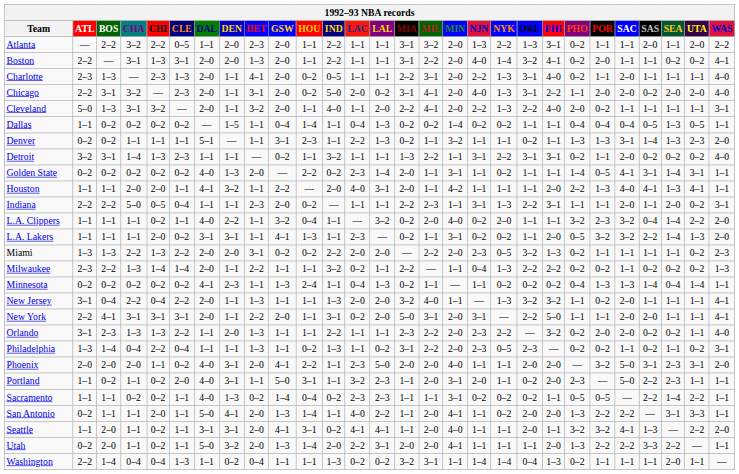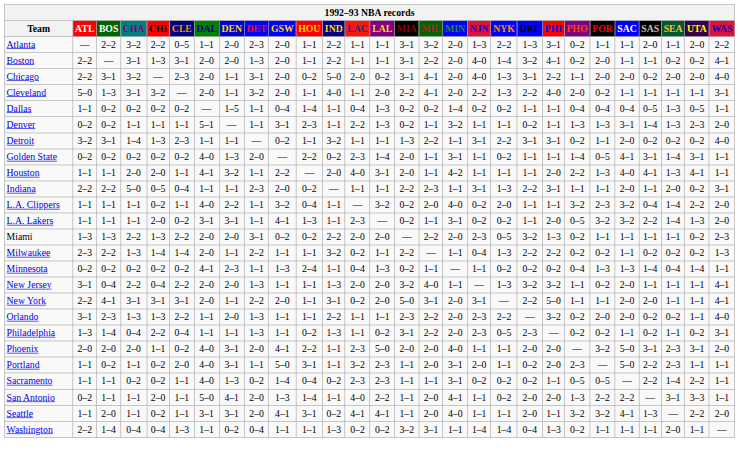- row: Charlotte | 2–3 | 1–3 | — | 2–3 | 1–3 | 2–0 | 1–1 | 4–1 | 2–0 | 0–2 | 0–5 | 1–1 | 1–1 | 2–2 | 3–1 | 2–0 | 2–2 | 1–3 | 3–1 | 4–0 | 0–2 | 1–1 | 2–0 | 1–1 | 1–1 | 1–1 | 4–0
New Jersey | DEN: 1–1 -> 2–0
- row: Utah | 0–2 | 2–0 | 1–1 | 0–2 | 1–1 | 5–0 | 3–2 | 2–0 | 1–3 | 1–4 | 2–0 | 2–2 | 3–1 | 2–0 | 2–0 | 4–1 | 1–1 | 1–1 | 1–1 | 2–0 | 1–3 | 2–2 | 2–2 | 3–3 | 2–2 | — | 1–1
